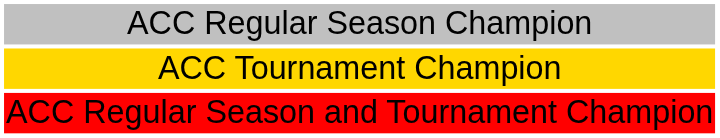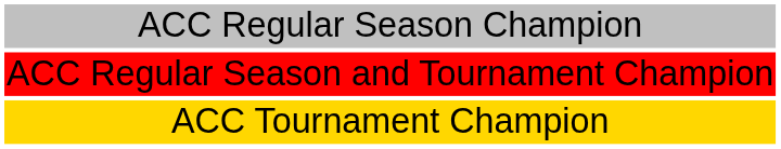rows swapped: ACC Tournament Champion <-> ACC Regular Season and Tournament Champion
